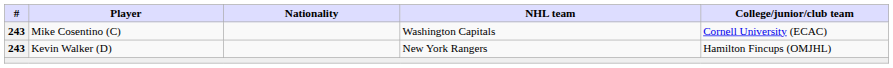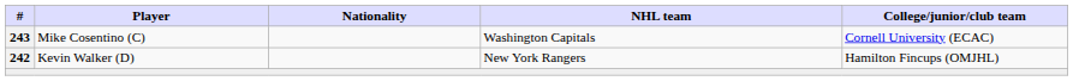Kevin Walker (D) | #: 243 -> 242
